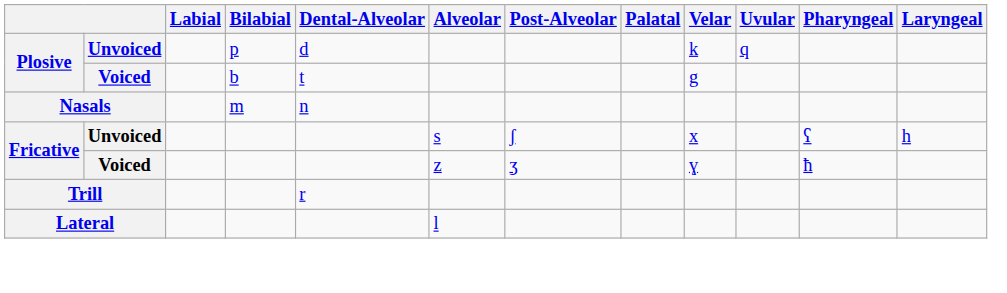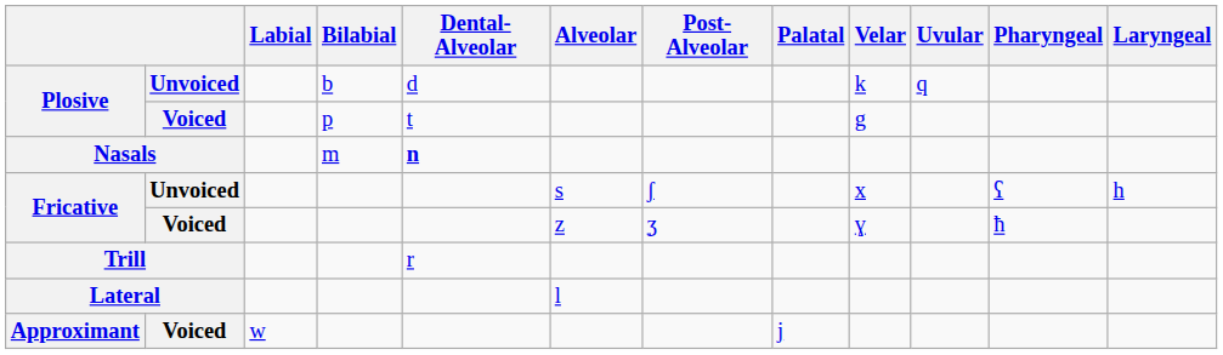Plosive / Unvoiced | Bilabial: p -> b
Plosive / Voiced | Bilabial: b -> p
Nasals | Dental-Alveolar: normal -> bold
+ row: Approximant | Voiced | w | j
